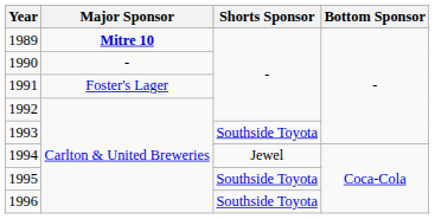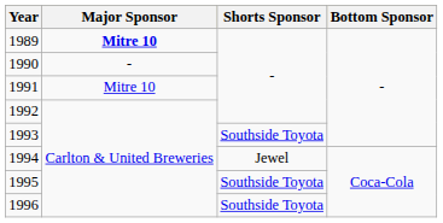1991 | Major Sponsor: Foster's Lager -> Mitre 10
